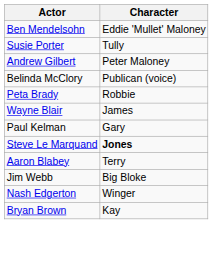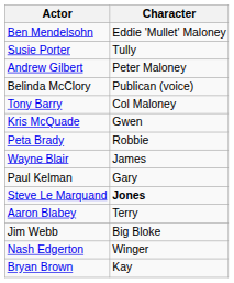+ row: Tony Barry | Col Maloney
+ row: Kris McQuade | Gwen
